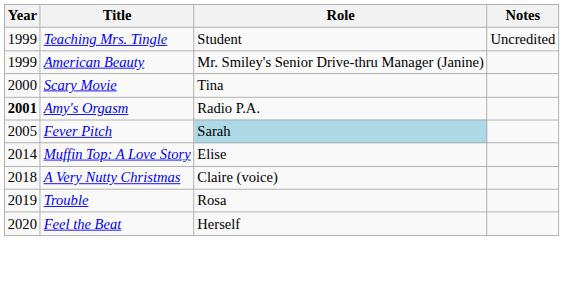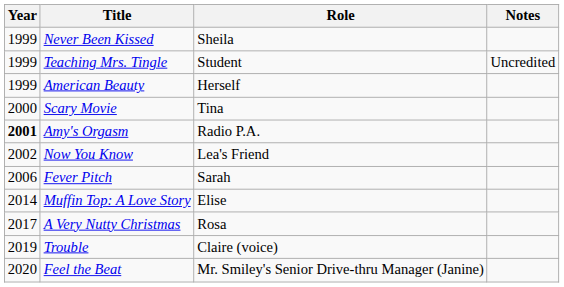+ row: 1999 | Never Been Kissed | Sheila
American Beauty | Role: Mr. Smiley's Senior Drive-thru Manager (Janine) -> Herself
+ row: 2002 | Now You Know | Lea's Friend
Fever Pitch | Year: 2005 -> 2006
Fever Pitch | Role: lightblue background -> no background
A Very Nutty Christmas | Year: 2018 -> 2017
A Very Nutty Christmas | Role: Claire (voice) -> Rosa
Trouble | Role: Rosa -> Claire (voice)
Feel the Beat | Role: Herself -> Mr. Smiley's Senior Drive-thru Manager (Janine)
